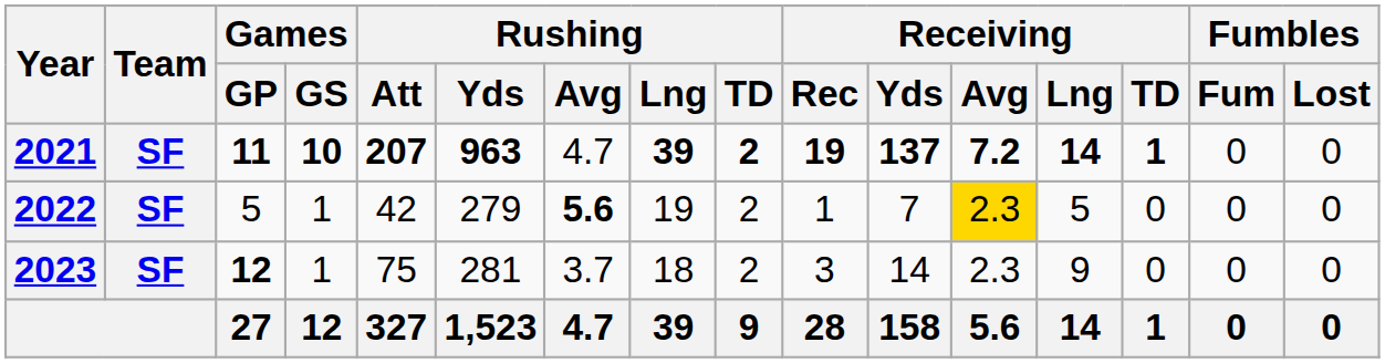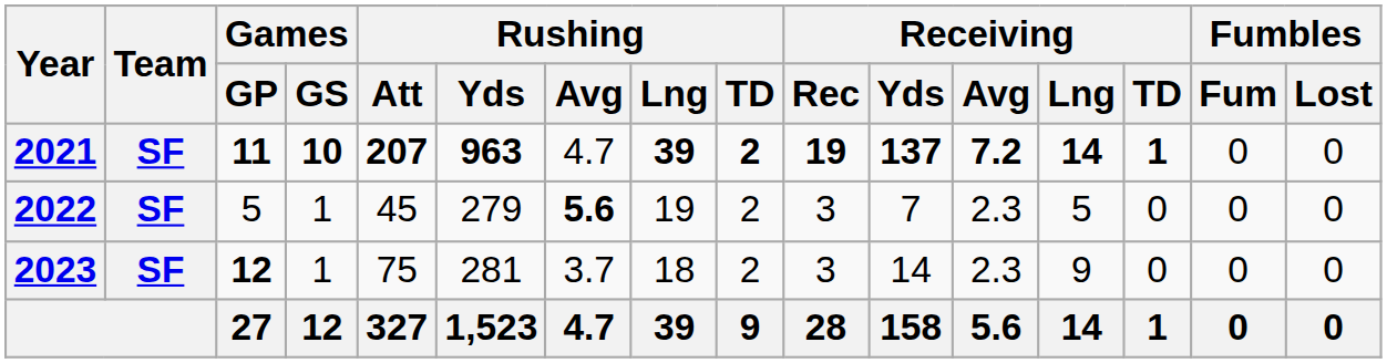2022 | Rushing / Att: 42 -> 45
2022 | Receiving / Rec: 1 -> 3
2022 | Receiving / Avg: gold background -> no background
